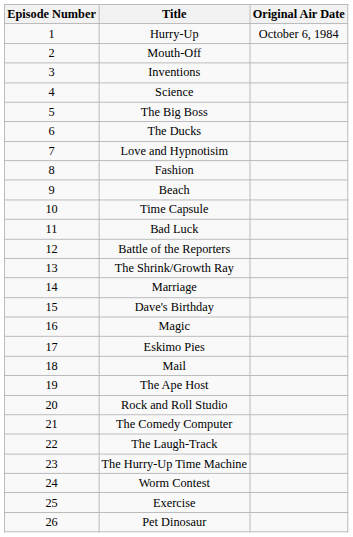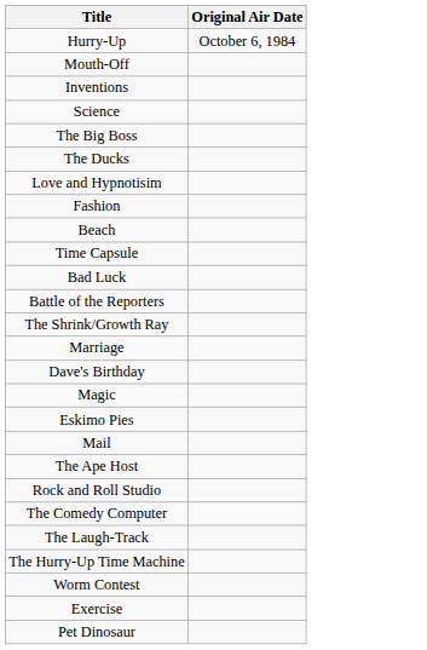- column: Episode Number | 1 | 2 | 3 | 4 | 5 | 6 | 7 | 8 | 9 | 10 | 11 | 12 | 13 | 14 | 15 | 16 | 17 | 18 | 19 | 20 | 21 | 22 | 23 | 24 | 25 | 26
